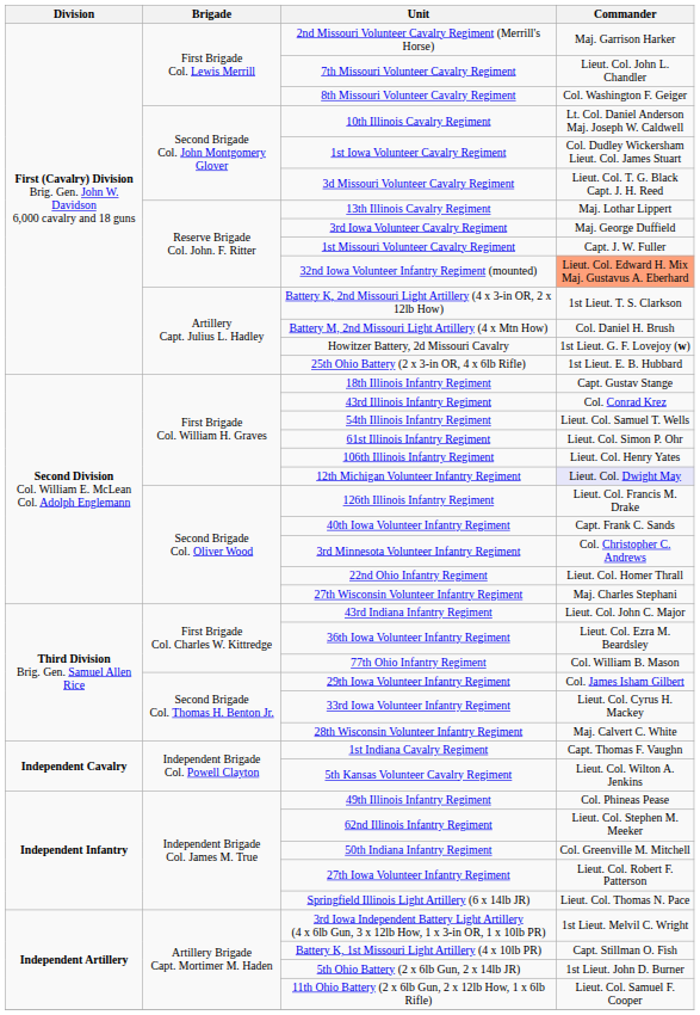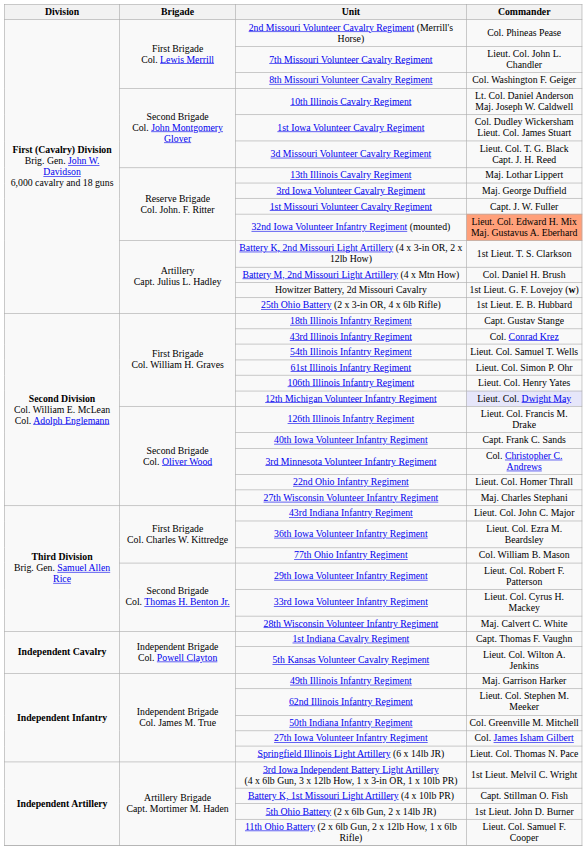2nd Missouri Volunteer Cavalry Regiment (Merrill's Horse) | Commander: Maj. Garrison Harker -> Col. Phineas Pease
29th Iowa Volunteer Infantry Regiment | Commander: Col. James Isham Gilbert -> Lieut. Col. Robert F. Patterson
49th Illinois Infantry Regiment | Commander: Col. Phineas Pease -> Maj. Garrison Harker
27th Iowa Volunteer Infantry Regiment | Commander: Lieut. Col. Robert F. Patterson -> Col. James Isham Gilbert
